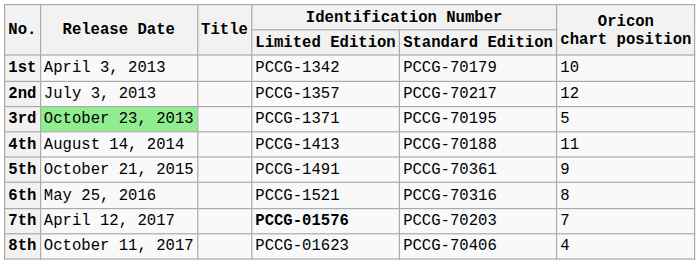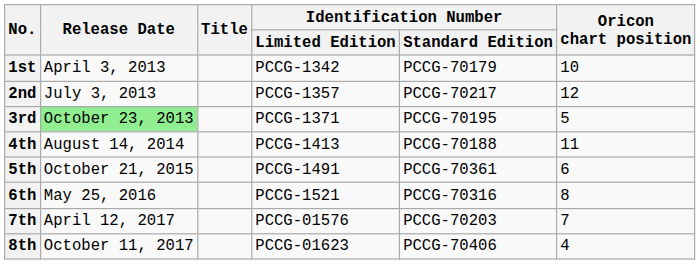5th | Oricon chart position: 9 -> 6
7th | Identification Number / Limited Edition: bold -> normal
